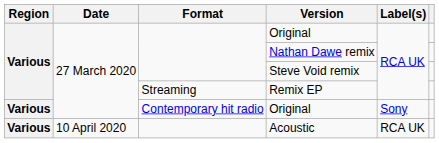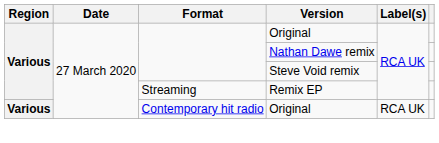Contemporary hit radio / Original | Label(s): Sony -> RCA UK
- row: Various | 10 April 2020 | Acoustic | RCA UK
